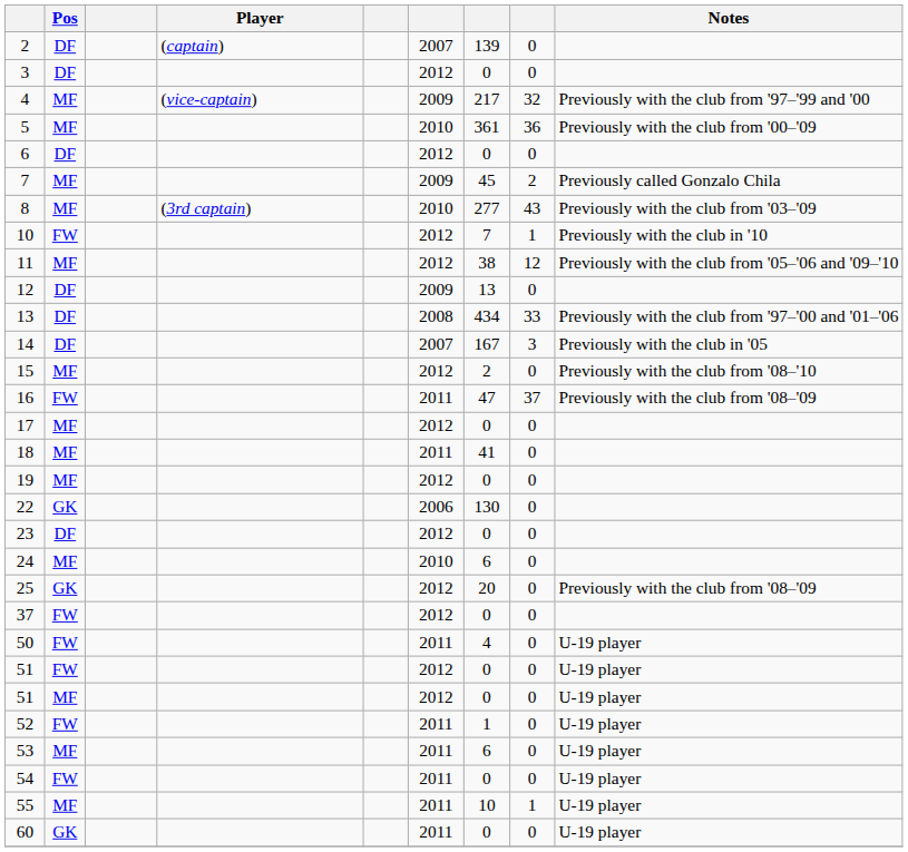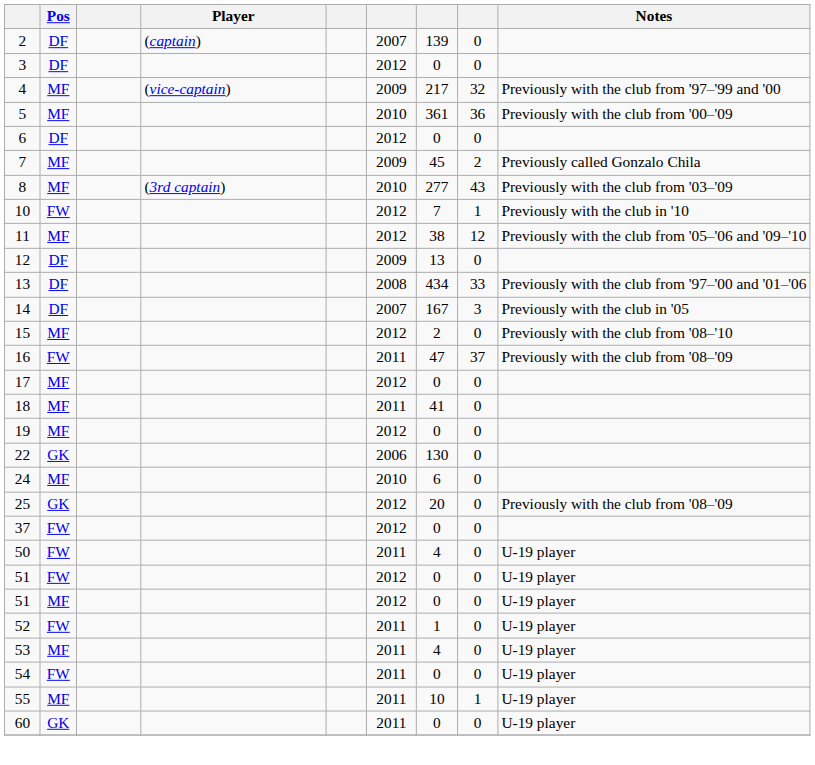- row: 23 | DF | 2012 | 0 | 0
53 | column 7: 6 -> 4
